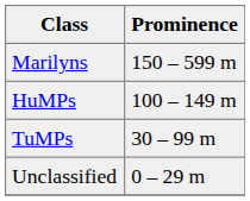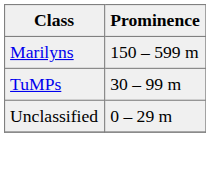- row: HuMPs | 100 – 149 m
